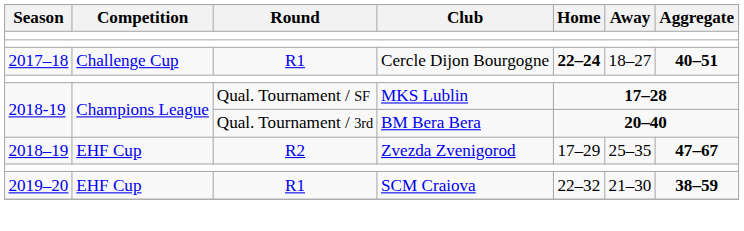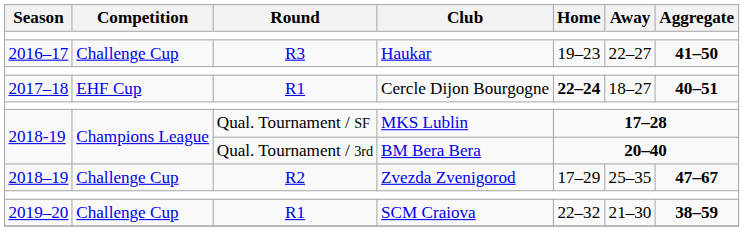+ row: 2016–17 | Challenge Cup | R3 | Haukar | 19–23 | 22–27 | 41–50
Cercle Dijon Bourgogne | Competition: Challenge Cup -> EHF Cup
Zvezda Zvenigorod | Competition: EHF Cup -> Challenge Cup
SCM Craiova | Competition: EHF Cup -> Challenge Cup
